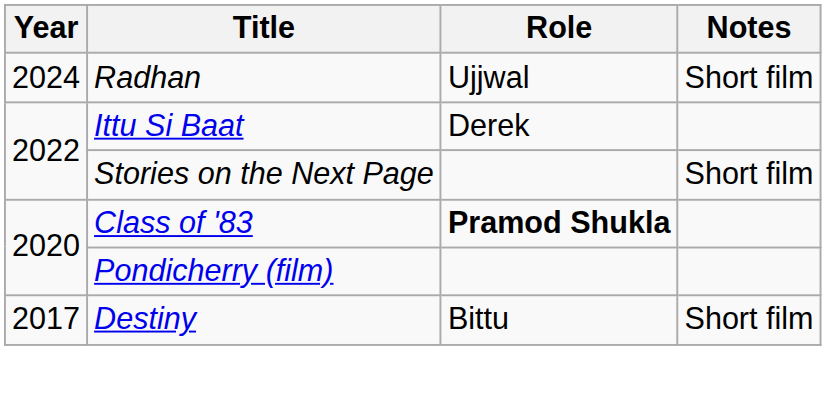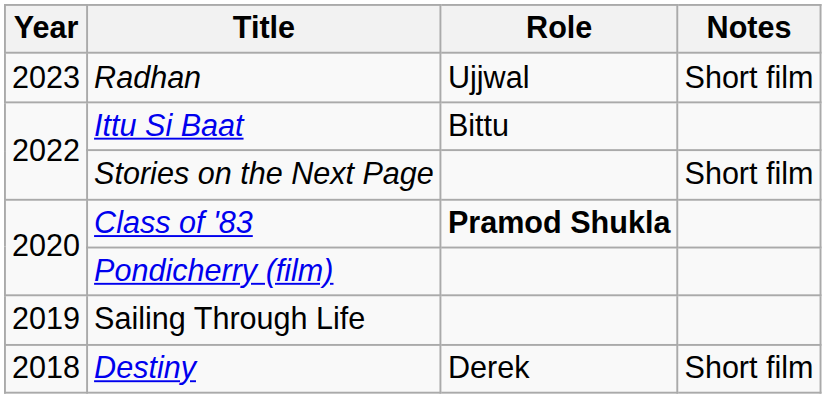Radhan | Year: 2024 -> 2023
Ittu Si Baat | Role: Derek -> Bittu
+ row: 2019 | Sailing Through Life
Destiny | Year: 2017 -> 2018
Destiny | Role: Bittu -> Derek
